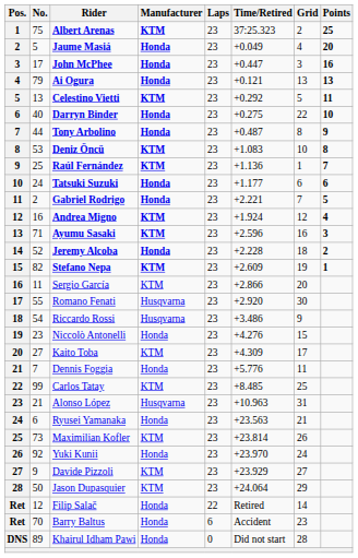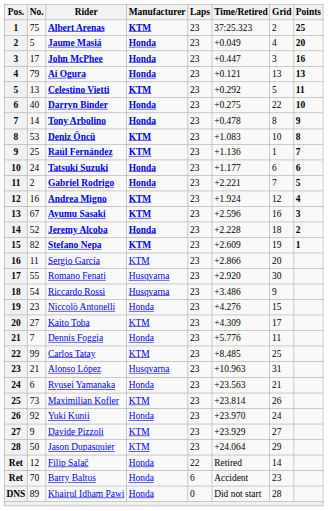Tony Arbolino | No.: 44 -> 14
Tony Arbolino | Time/Retired: +0.487 -> +0.478
Ayumu Sasaki | No.: 71 -> 67
